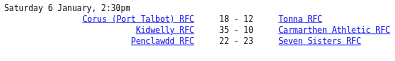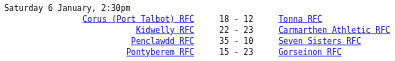Kidwelly RFC | column 2: 35 - 10 -> 22 - 23
Penclawdd RFC | column 2: 22 - 23 -> 35 - 10
+ row: Pontyberem RFC | 15 - 23 | Gorseinon RFC
